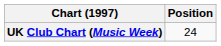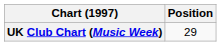UK Club Chart (Music Week) | Position: 24 -> 29
